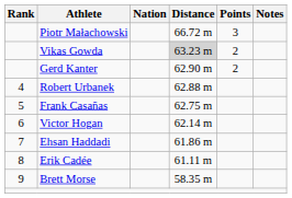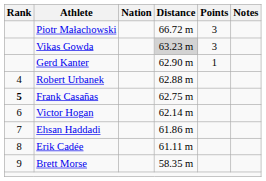Vikas Gowda | Points: 2 -> 3
Gerd Kanter | Points: 2 -> 1
Frank Casañas | Rank: normal -> bold
